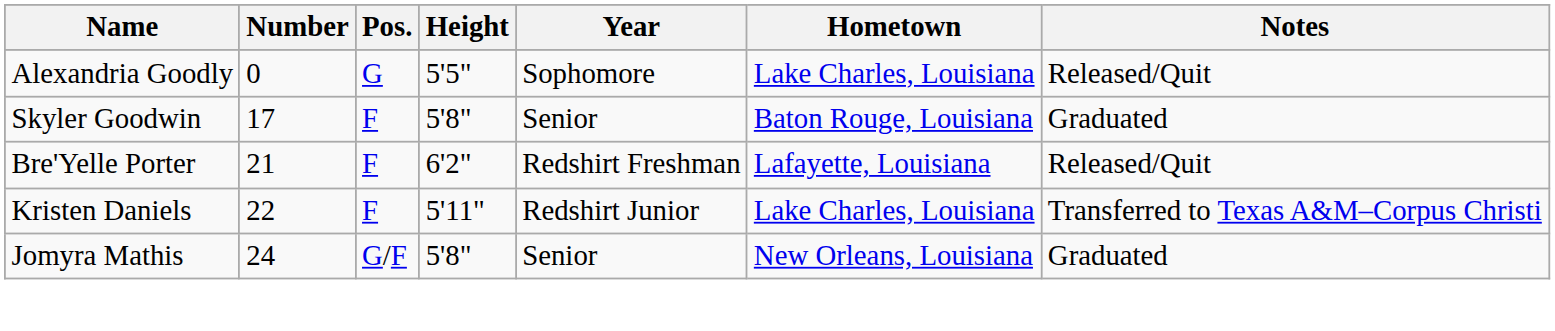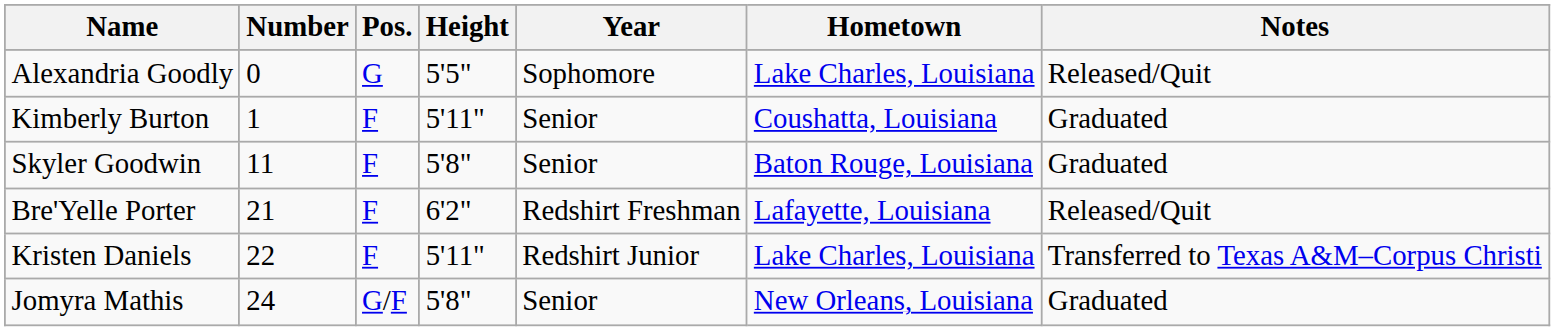+ row: Kimberly Burton | 1 | F | 5'11" | Senior | Coushatta, Louisiana | Graduated
Skyler Goodwin | Number: 17 -> 11
